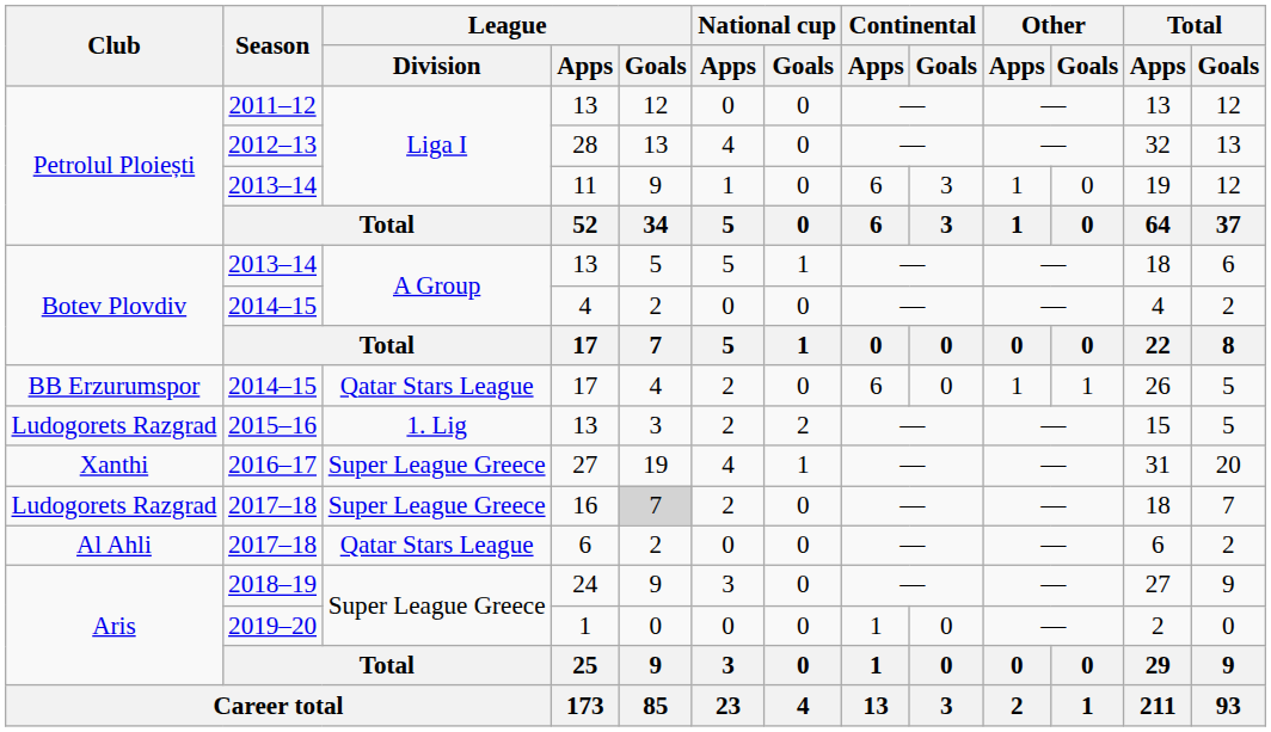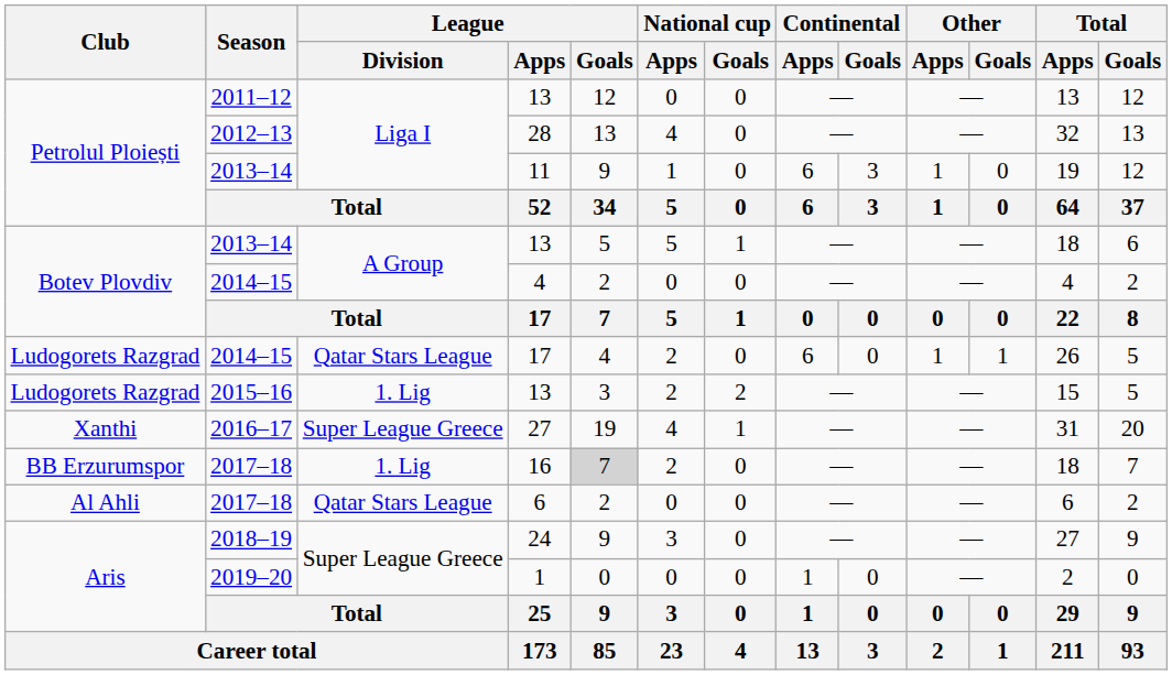2014–15 / 17 | Club: BB Erzurumspor -> Ludogorets Razgrad
16 | Club: Ludogorets Razgrad -> BB Erzurumspor
16 | League / Division: Super League Greece -> 1. Lig
